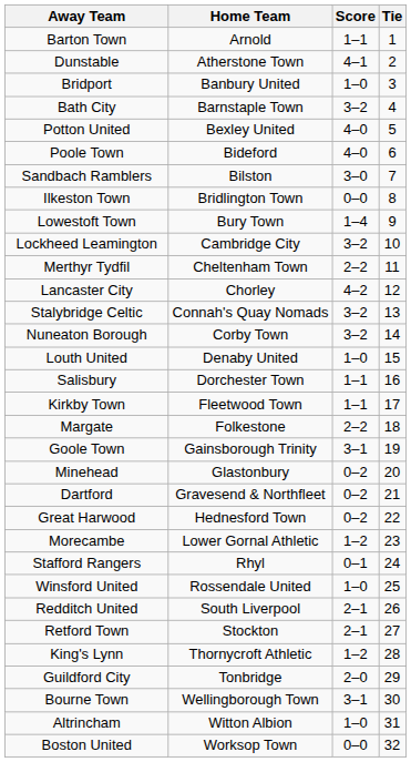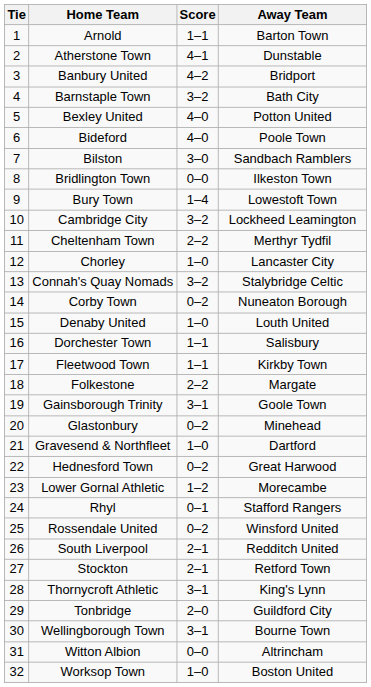columns swapped: Tie <-> Away Team
Banbury United | Score: 1–0 -> 4–2
Chorley | Score: 4–2 -> 1–0
Corby Town | Score: 3–2 -> 0–2
Gravesend & Northfleet | Score: 0–2 -> 1–0
Rossendale United | Score: 1–0 -> 0–2
Thornycroft Athletic | Score: 1–2 -> 3–1
Witton Albion | Score: 1–0 -> 0–0
Worksop Town | Score: 0–0 -> 1–0
